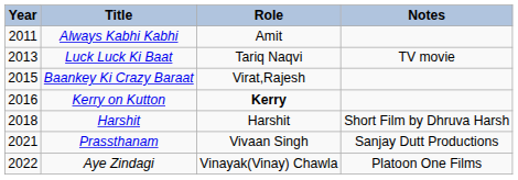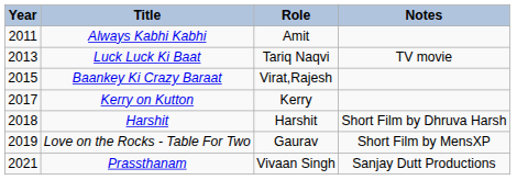Kerry on Kutton | Year: 2016 -> 2017
Kerry on Kutton | Role: bold -> normal
+ row: 2019 | Love on the Rocks - Table For Two | Gaurav | Short Film by MensXP
- row: 2022 | Aye Zindagi | Vinayak(Vinay) Chawla | Platoon One Films
